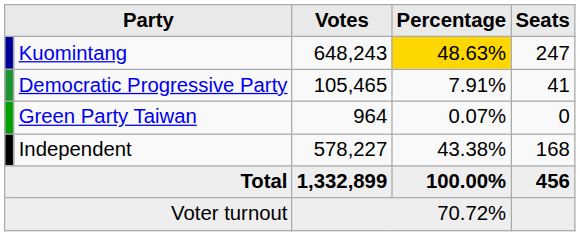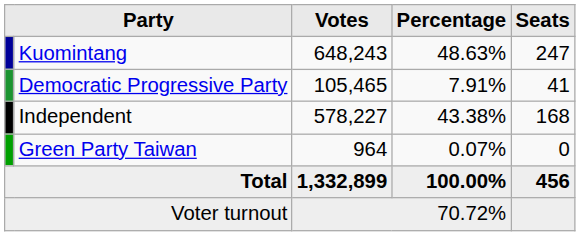Kuomintang | Percentage: gold background -> no background
rows swapped: Green Party Taiwan <-> Independent
